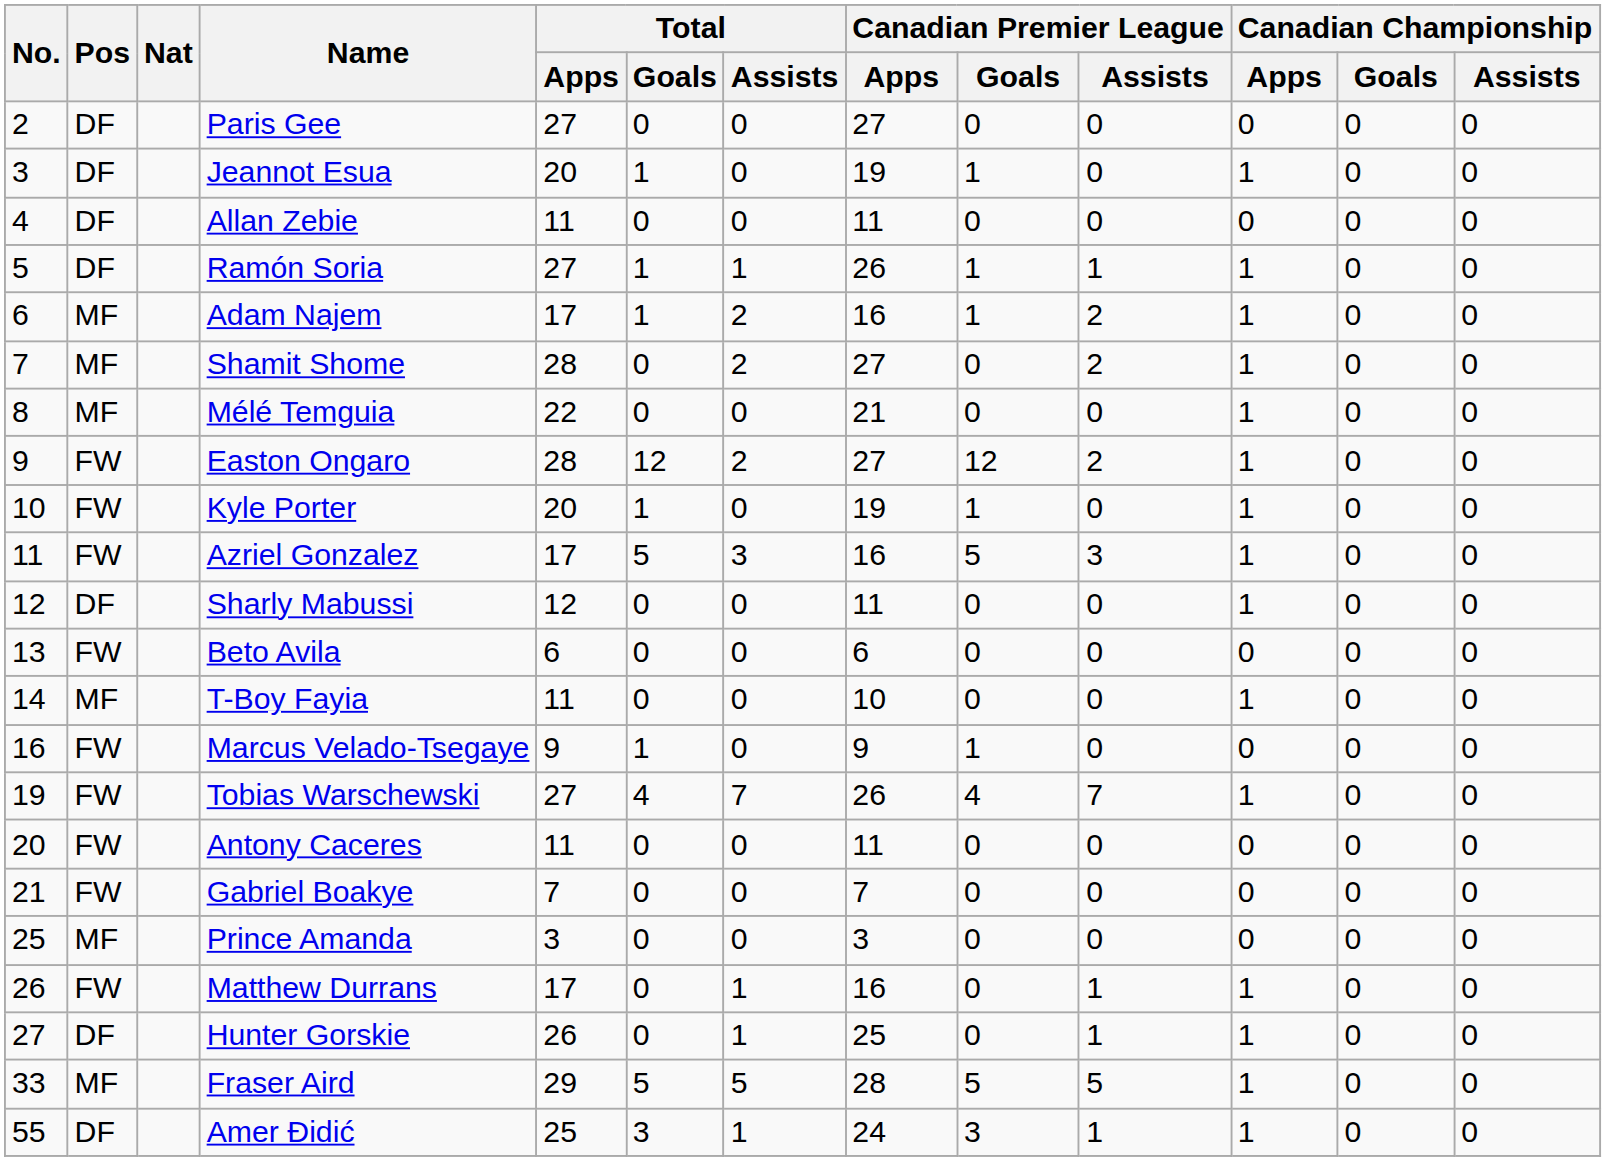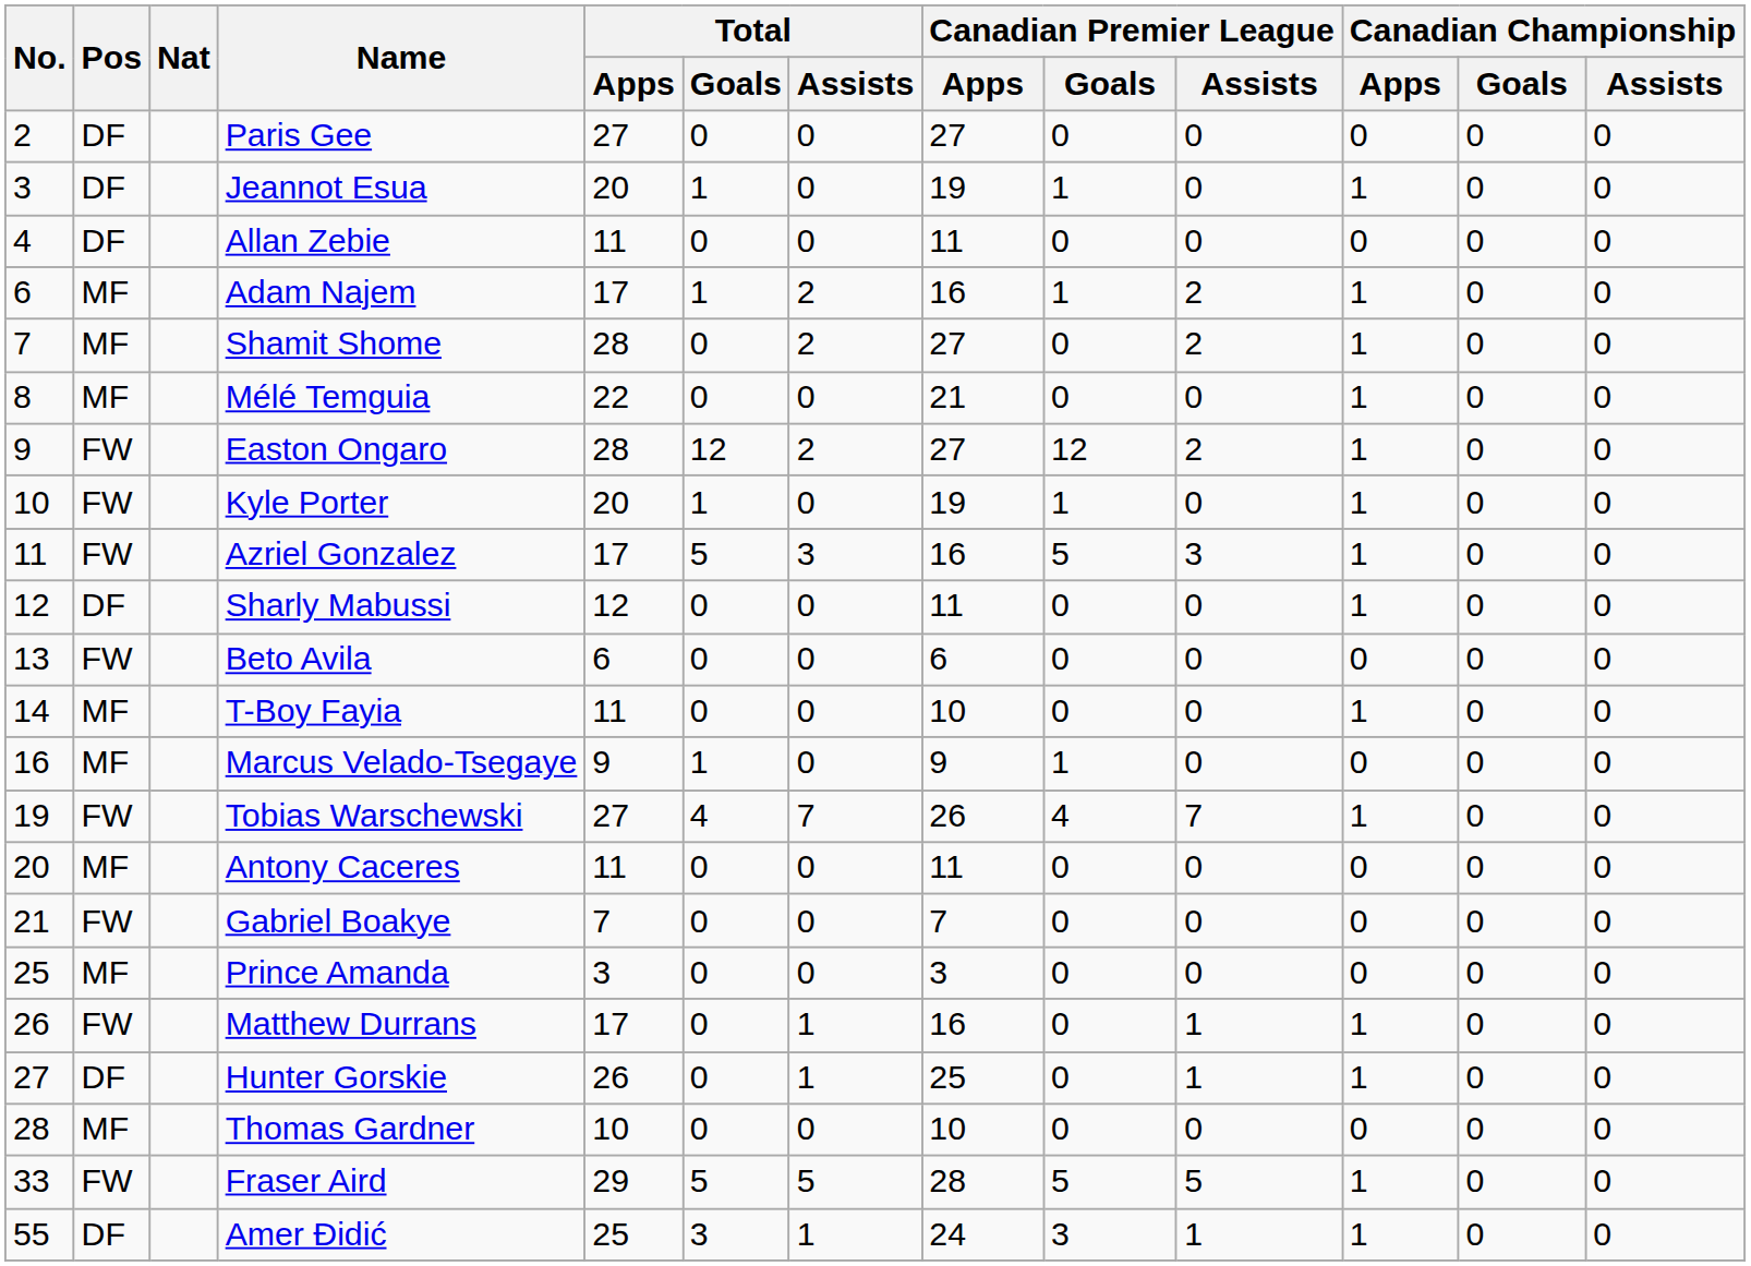- row: 5 | DF | Ramón Soria | 27 | 1 | 1 | 26 | 1 | 1 | 1 | 0 | 0
Marcus Velado-Tsegaye | Pos: FW -> MF
Antony Caceres | Pos: FW -> MF
+ row: 28 | MF | Thomas Gardner | 10 | 0 | 0 | 10 | 0 | 0 | 0 | 0 | 0
Fraser Aird | Pos: MF -> FW
